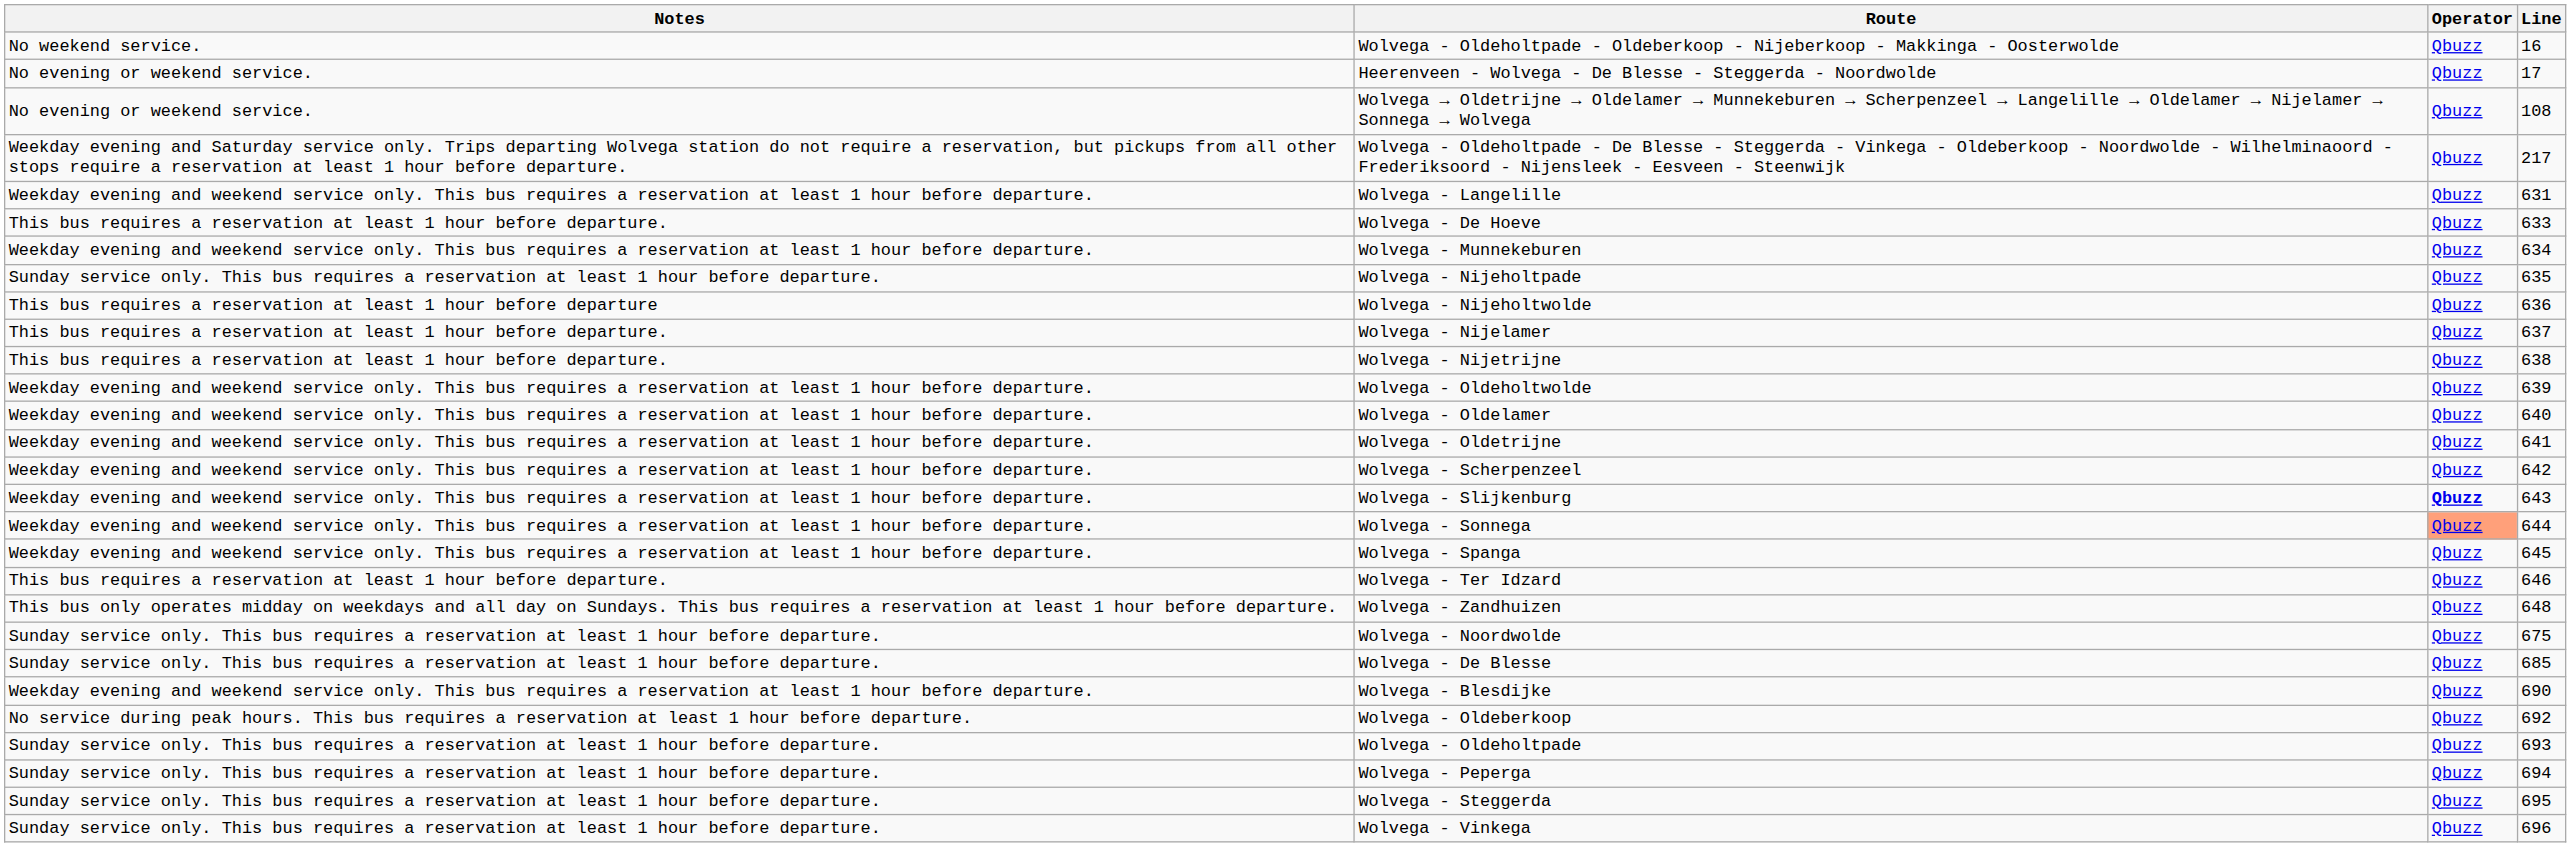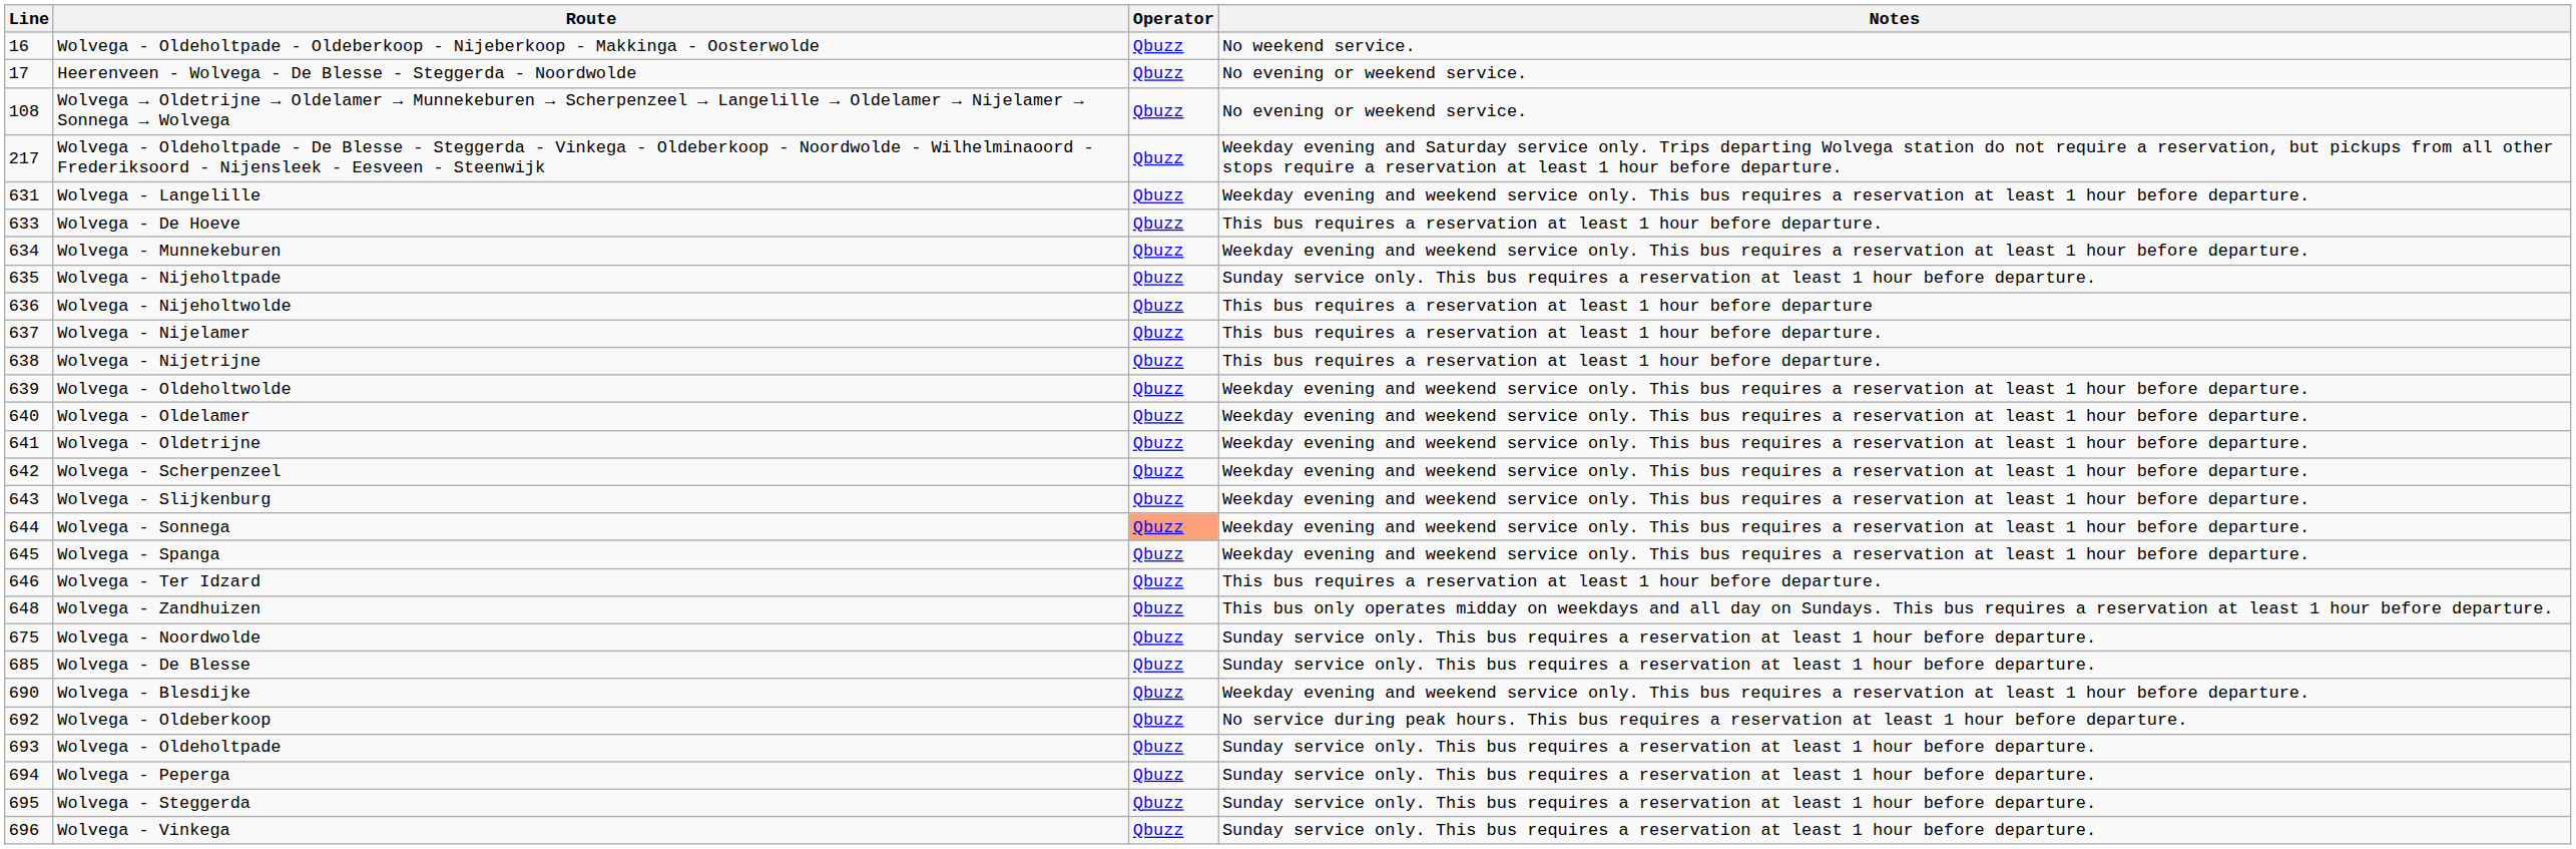columns swapped: Line <-> Notes
Wolvega - Slijkenburg | Operator: bold -> normal
